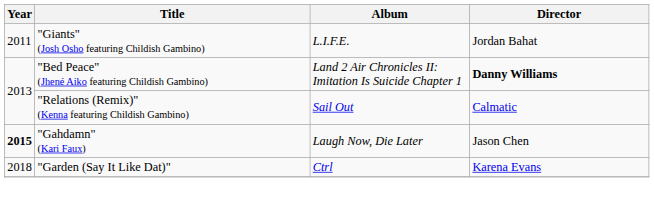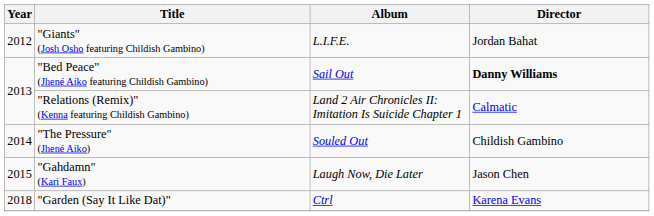"Giants" (Josh Osho featuring Childish Gambino) | Year: 2011 -> 2012
"Bed Peace" (Jhené Aiko featuring Childish Gambino) | Album: Land 2 Air Chronicles II: Imitation Is Suicide Chapter 1 -> Sail Out
"Relations (Remix)" (Kenna featuring Childish Gambino) | Album: Sail Out -> Land 2 Air Chronicles II: Imitation Is Suicide Chapter 1
+ row: 2014 | "The Pressure" (Jhené Aiko) | Souled Out | Childish Gambino
"Gahdamn" (Kari Faux) | Year: bold -> normal
